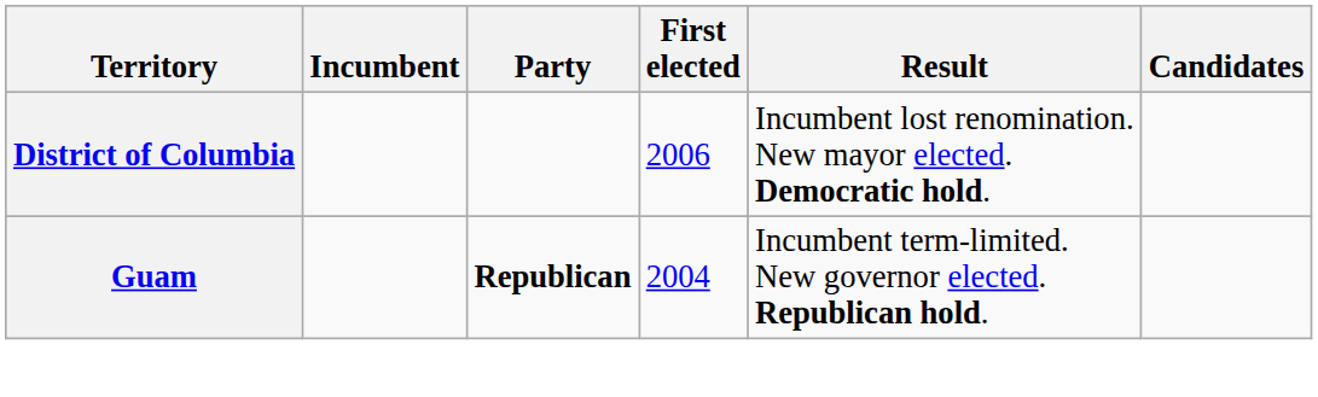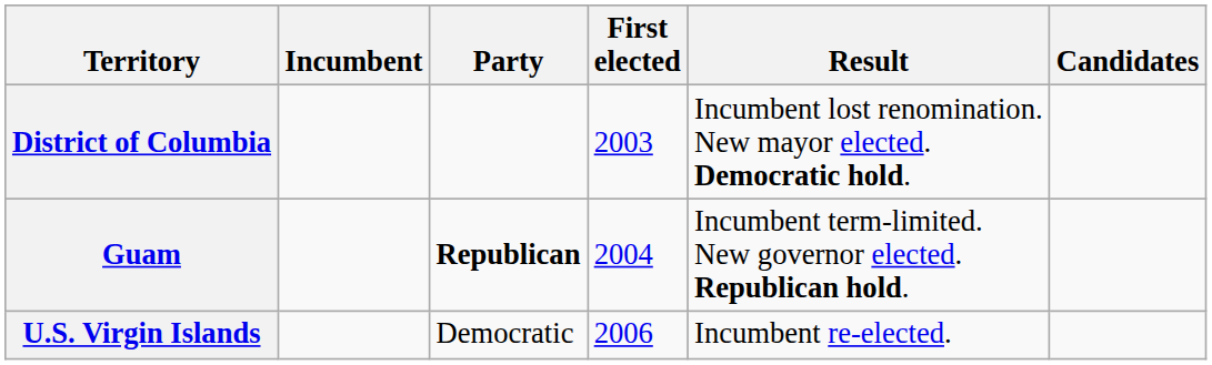District of Columbia | First elected: 2006 -> 2003
+ row: U.S. Virgin Islands | Democratic | 2006 | Incumbent re-elected.
